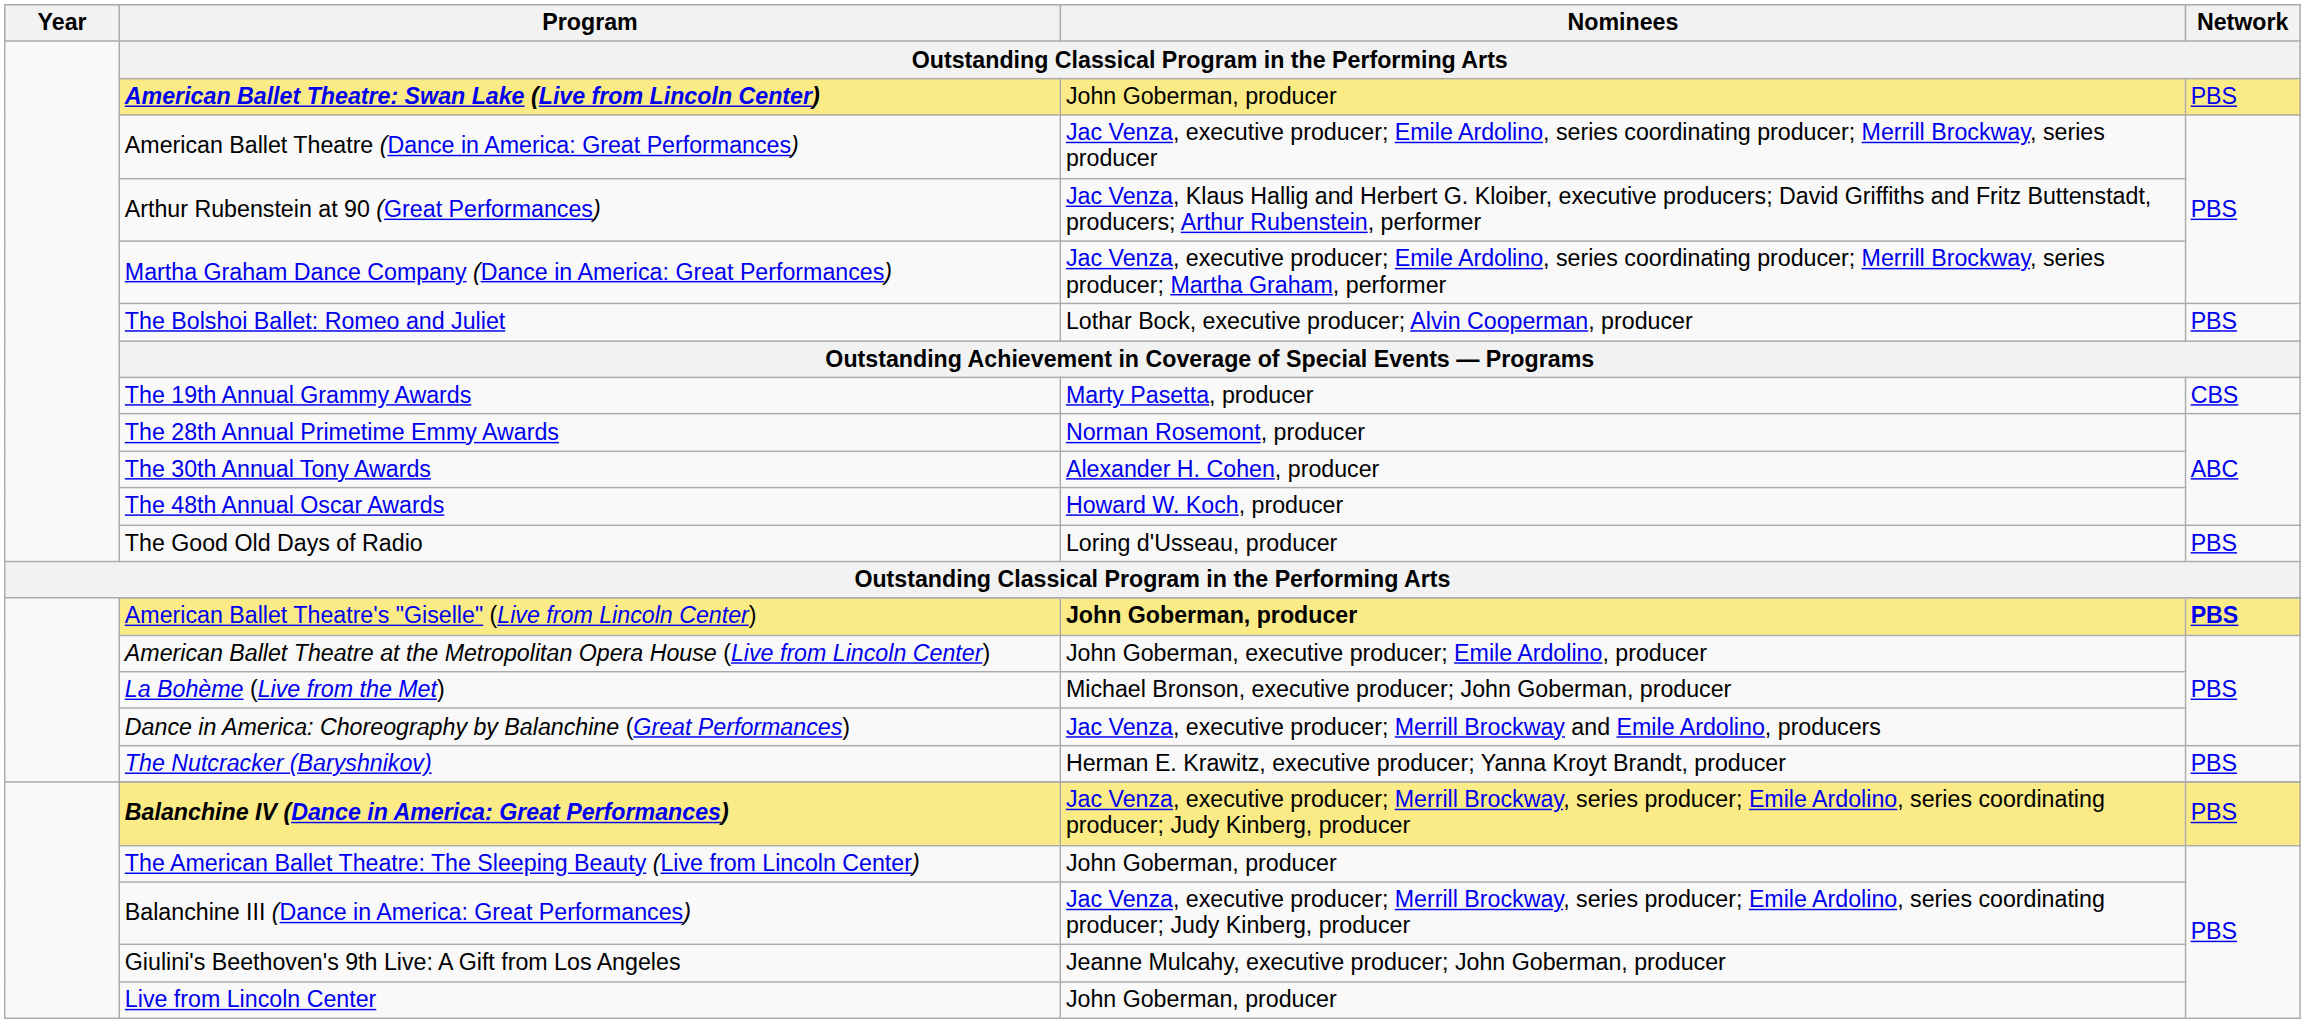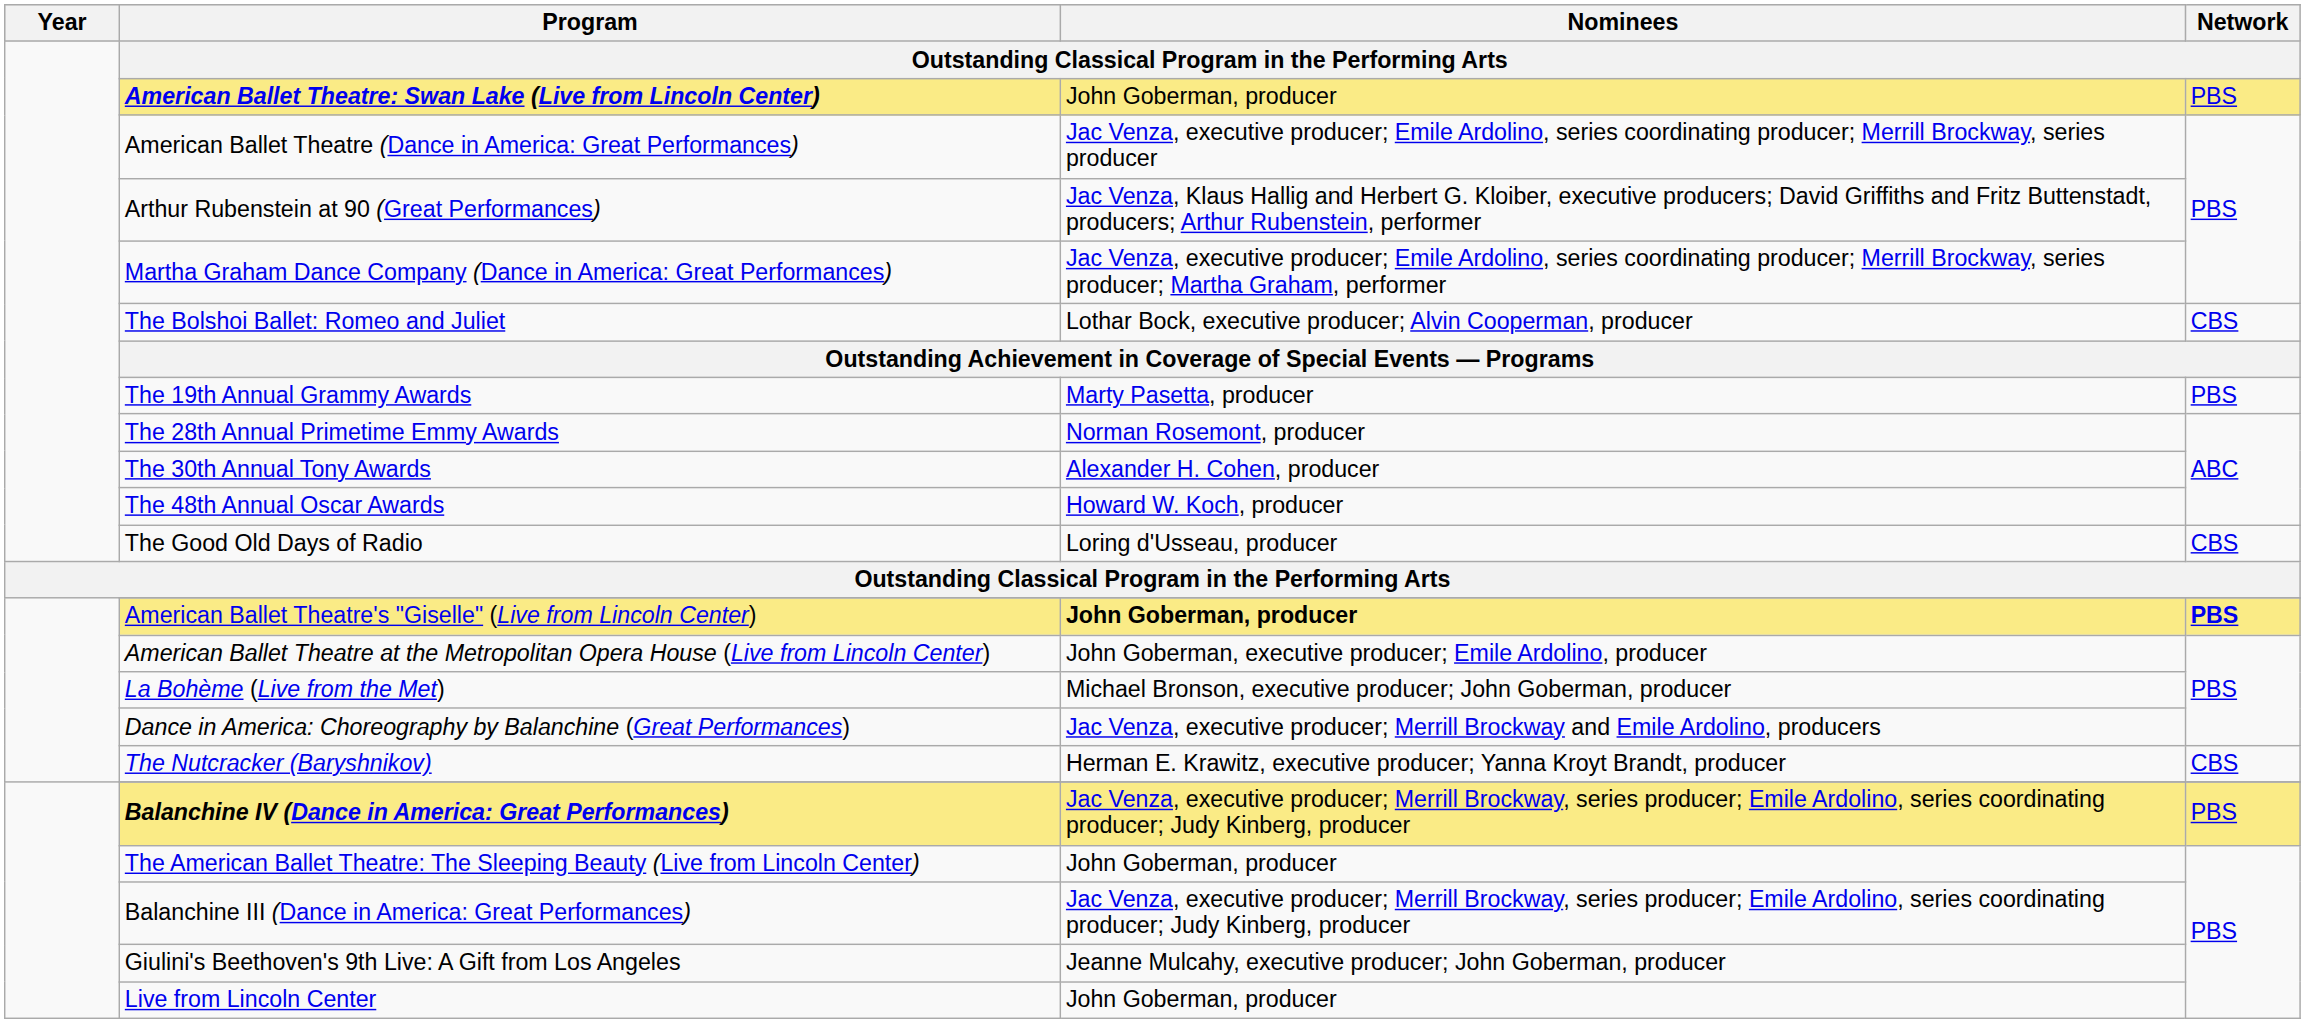The Bolshoi Ballet: Romeo and Juliet | Network: PBS -> CBS
The 19th Annual Grammy Awards | Network: CBS -> PBS
The Good Old Days of Radio | Network: PBS -> CBS
The Nutcracker (Baryshnikov) | Network: PBS -> CBS
